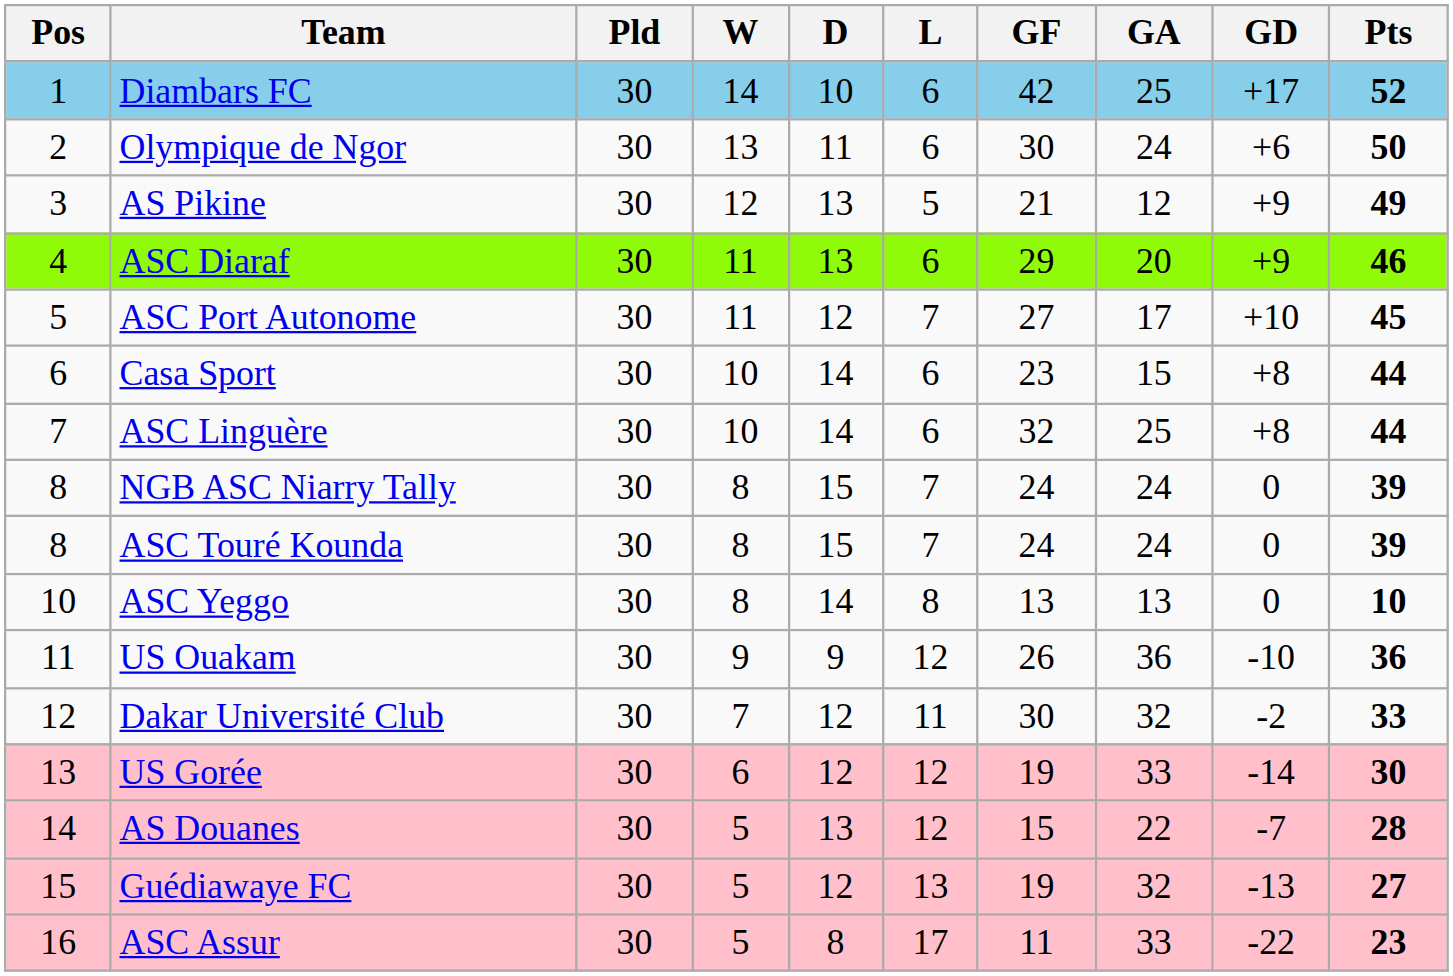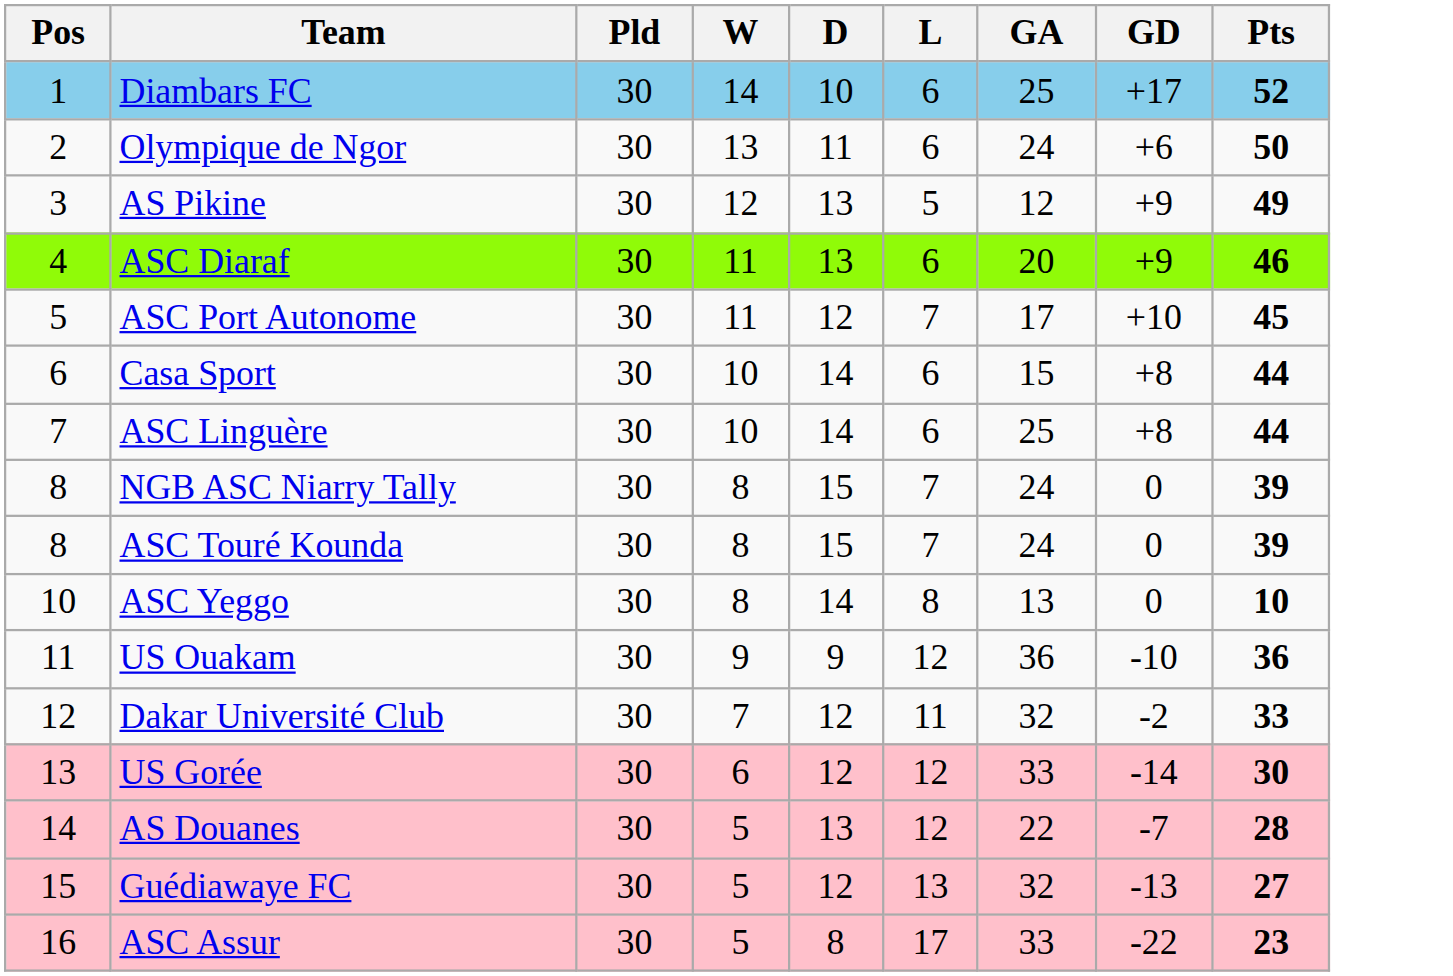- column: GF | 42 | 30 | 21 | 29 | 27 | 23 | 32 | 24 | 24 | 13 | 26 | 30 | 19 | 15 | 19 | 11
